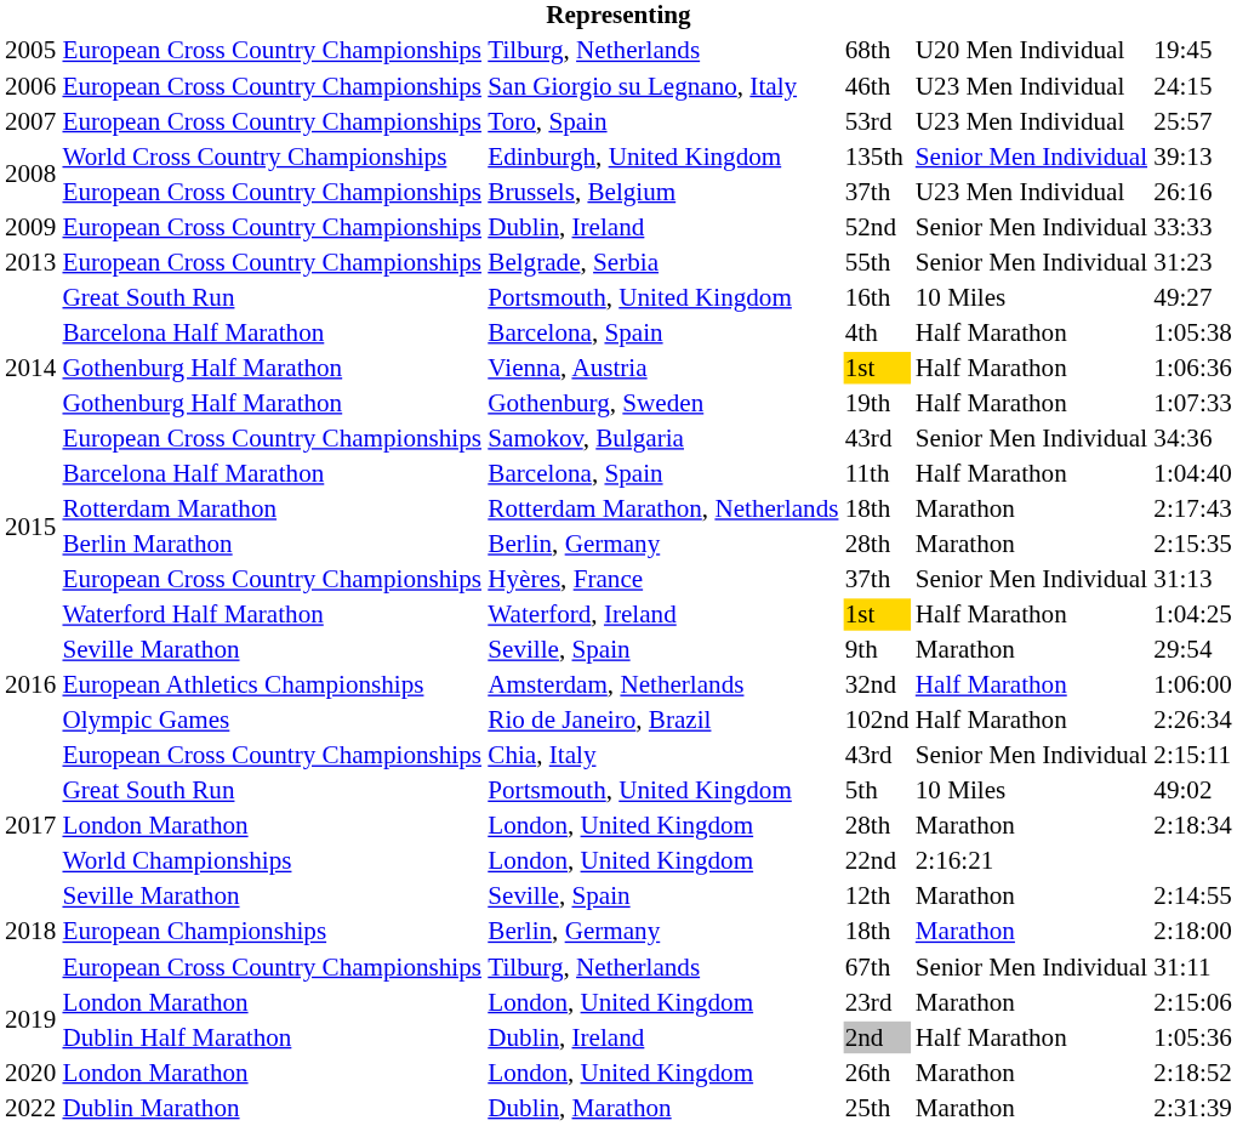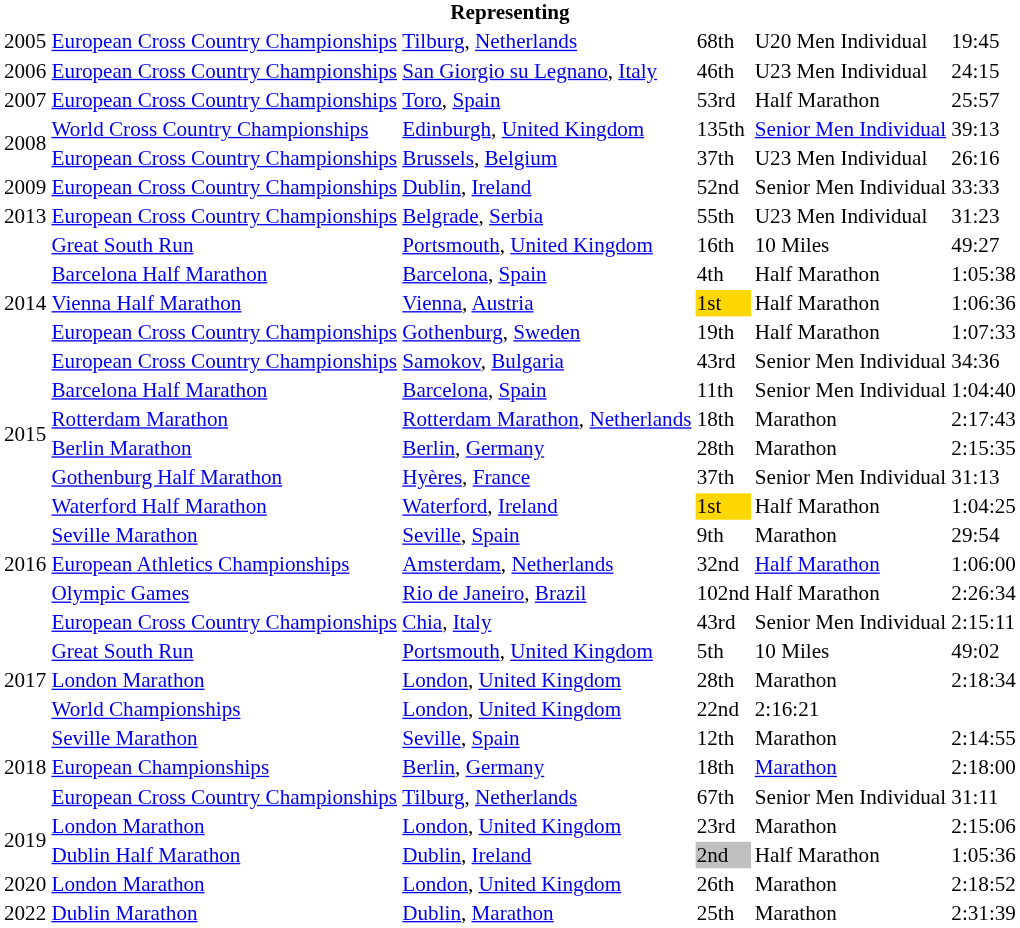53rd | column 5: U23 Men Individual -> Half Marathon
55th | column 5: Senior Men Individual -> U23 Men Individual
Vienna, Austria / 1st | column 2: Gothenburg Half Marathon -> Vienna Half Marathon
19th | column 2: Gothenburg Half Marathon -> European Cross Country Championships
11th | column 5: Half Marathon -> Senior Men Individual
Hyères, France / 37th | column 2: European Cross Country Championships -> Gothenburg Half Marathon
